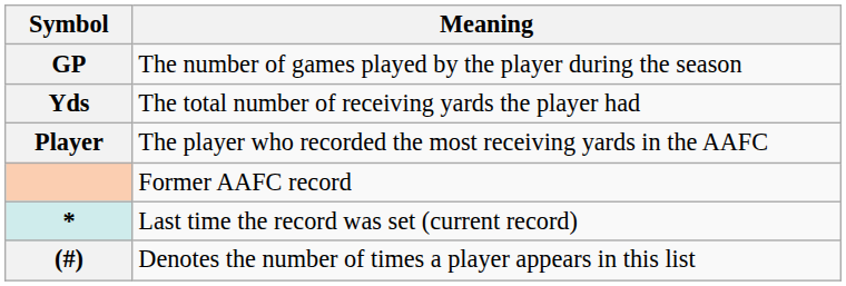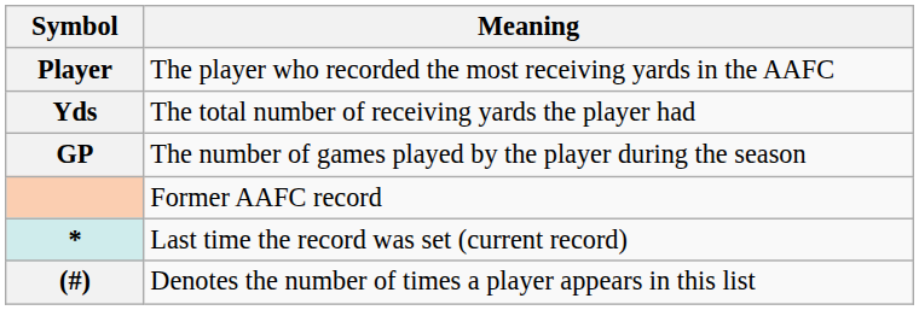rows swapped: Player <-> GP
